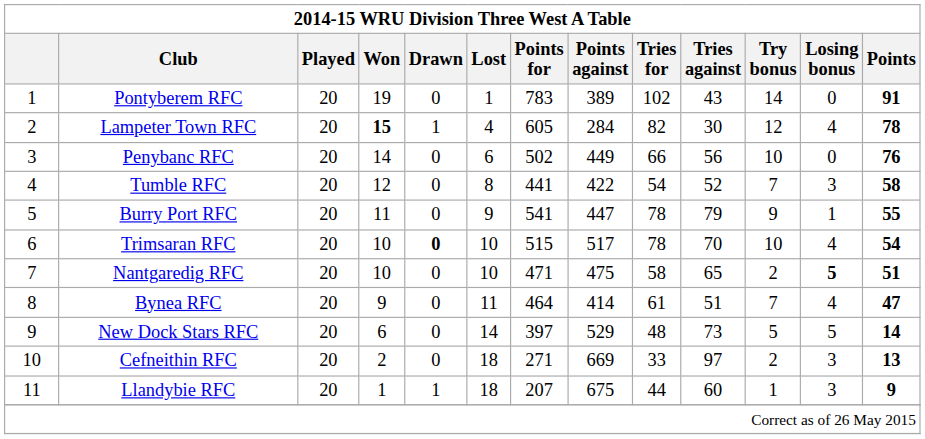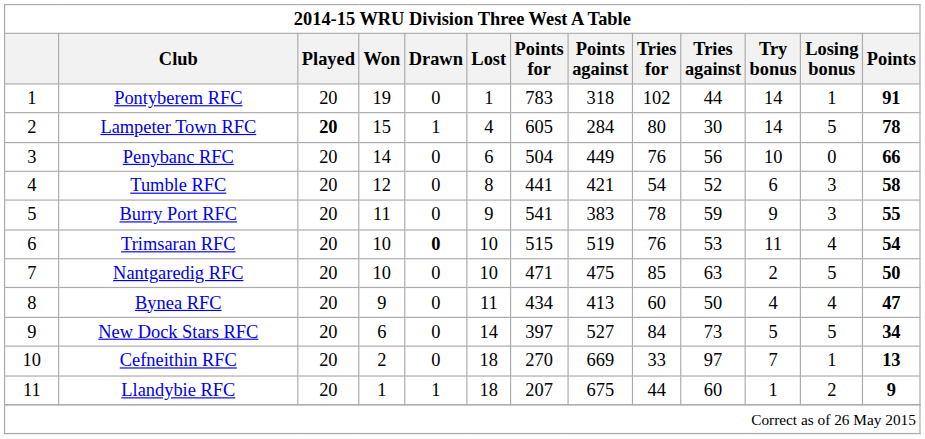Pontyberem RFC | Points against: 389 -> 318
Pontyberem RFC | Tries against: 43 -> 44
Pontyberem RFC | Losing bonus: 0 -> 1
Lampeter Town RFC | Played: normal -> bold
Lampeter Town RFC | Won: bold -> normal
Lampeter Town RFC | Tries for: 82 -> 80
Lampeter Town RFC | Try bonus: 12 -> 14
Lampeter Town RFC | Losing bonus: 4 -> 5
Penybanc RFC | Points for: 502 -> 504
Penybanc RFC | Tries for: 66 -> 76
Penybanc RFC | Points: 76 -> 66
Tumble RFC | Points against: 422 -> 421
Tumble RFC | Try bonus: 7 -> 6
Burry Port RFC | Points against: 447 -> 383
Burry Port RFC | Tries against: 79 -> 59
Burry Port RFC | Losing bonus: 1 -> 3
Trimsaran RFC | Points against: 517 -> 519
Trimsaran RFC | Tries for: 78 -> 76
Trimsaran RFC | Tries against: 70 -> 53
Trimsaran RFC | Try bonus: 10 -> 11
Nantgaredig RFC | Tries for: 58 -> 85
Nantgaredig RFC | Tries against: 65 -> 63
Nantgaredig RFC | Losing bonus: bold -> normal
Nantgaredig RFC | Points: 51 -> 50
Bynea RFC | Points for: 464 -> 434
Bynea RFC | Points against: 414 -> 413
Bynea RFC | Tries for: 61 -> 60
Bynea RFC | Tries against: 51 -> 50
Bynea RFC | Try bonus: 7 -> 4
New Dock Stars RFC | Points against: 529 -> 527
New Dock Stars RFC | Tries for: 48 -> 84
New Dock Stars RFC | Points: 14 -> 34
Cefneithin RFC | Points for: 271 -> 270
Cefneithin RFC | Try bonus: 2 -> 7
Cefneithin RFC | Losing bonus: 3 -> 1
Llandybie RFC | Losing bonus: 3 -> 2
